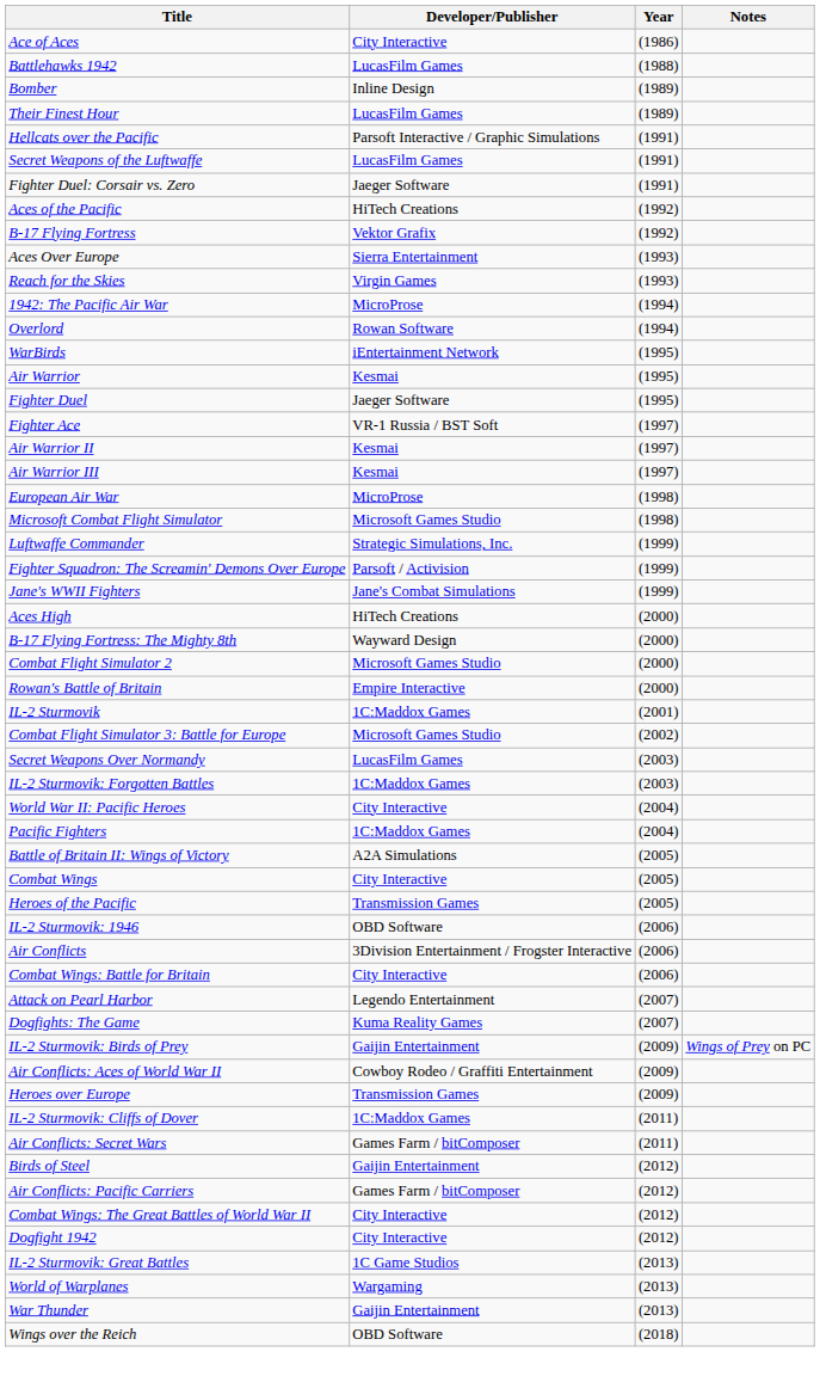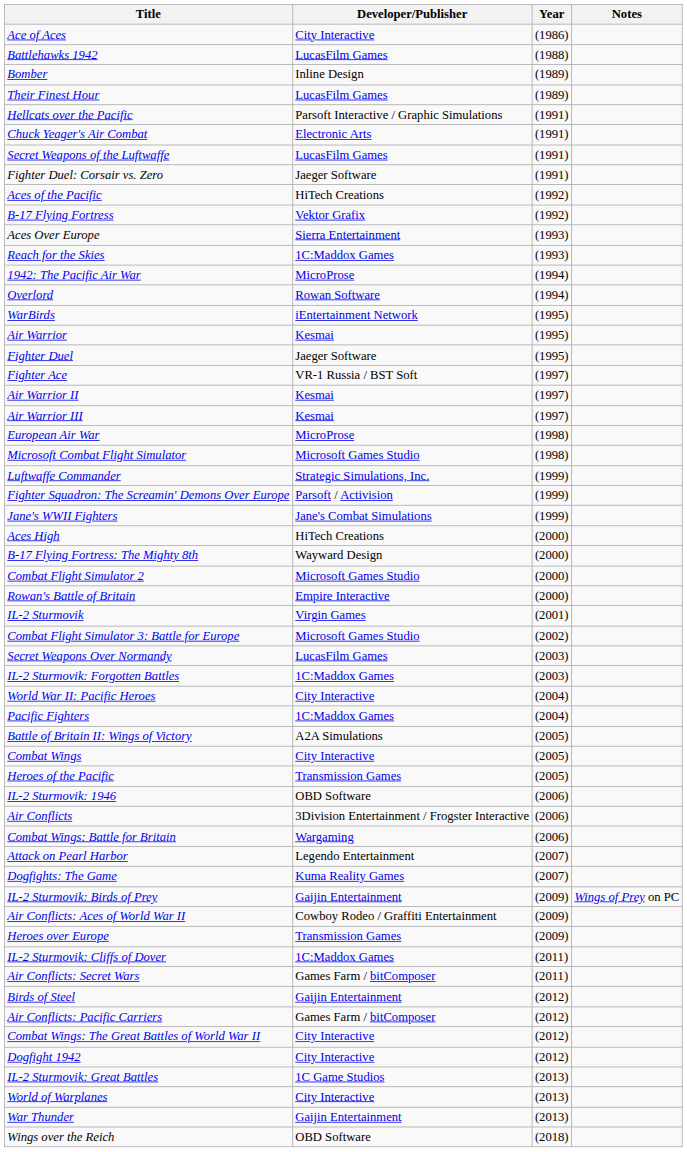+ row: Chuck Yeager's Air Combat | Electronic Arts | (1991)
Reach for the Skies | Developer/Publisher: Virgin Games -> 1C:Maddox Games
IL-2 Sturmovik | Developer/Publisher: 1C:Maddox Games -> Virgin Games
Combat Wings: Battle for Britain | Developer/Publisher: City Interactive -> Wargaming
World of Warplanes | Developer/Publisher: Wargaming -> City Interactive
